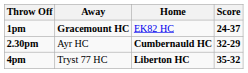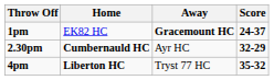columns swapped: Home <-> Away
